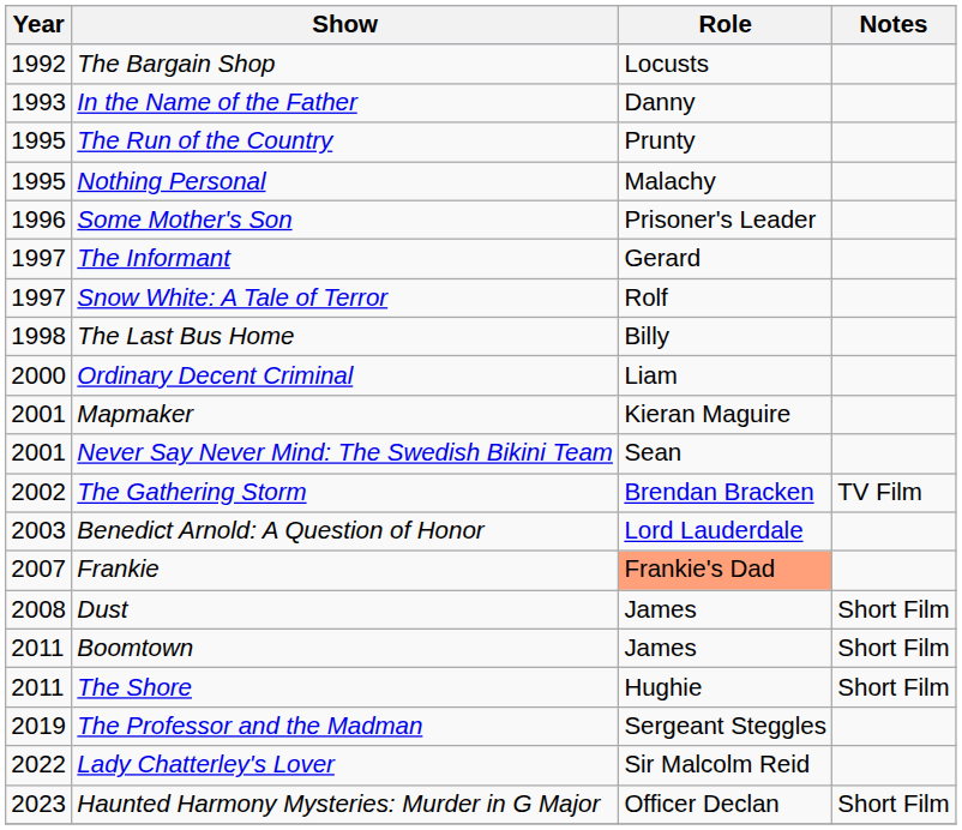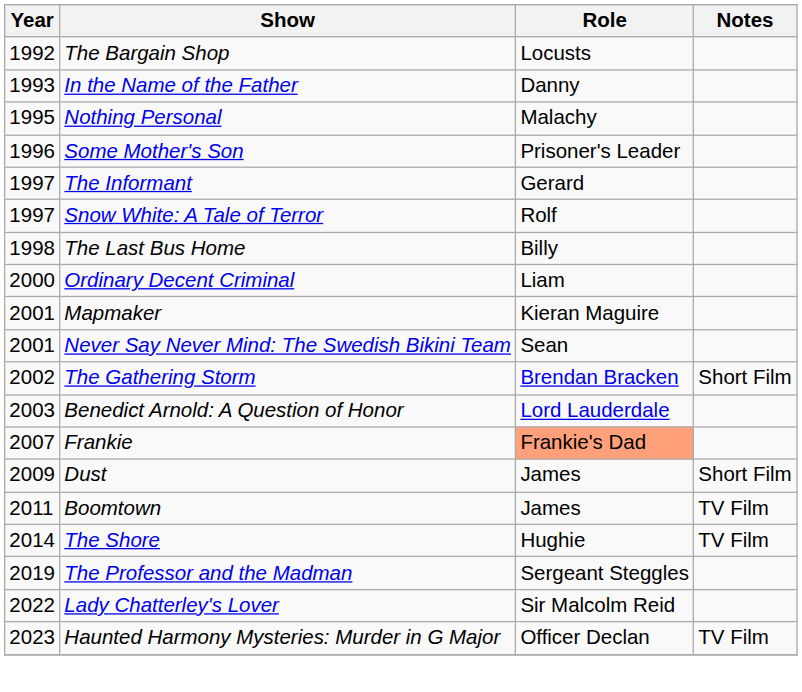- row: 1995 | The Run of the Country | Prunty
The Gathering Storm | Notes: TV Film -> Short Film
Dust | Year: 2008 -> 2009
Boomtown | Notes: Short Film -> TV Film
The Shore | Year: 2011 -> 2014
The Shore | Notes: Short Film -> TV Film
Haunted Harmony Mysteries: Murder in G Major | Notes: Short Film -> TV Film
